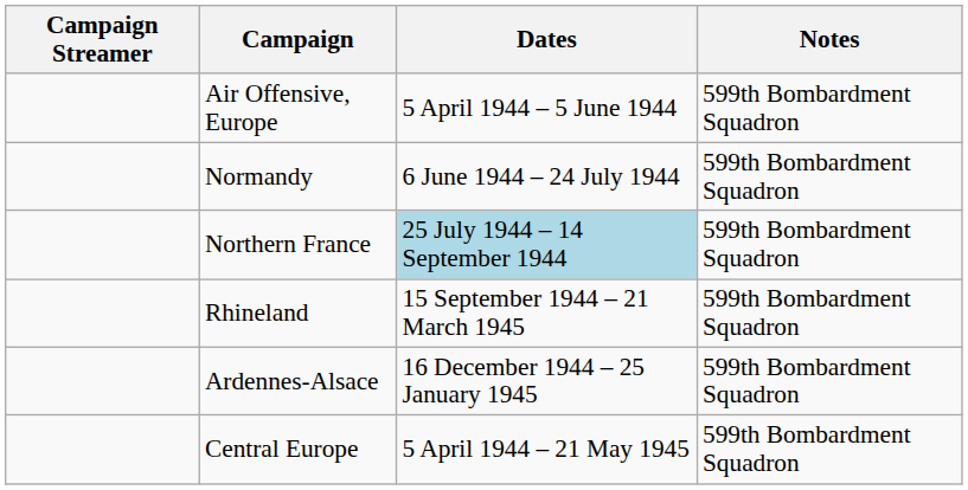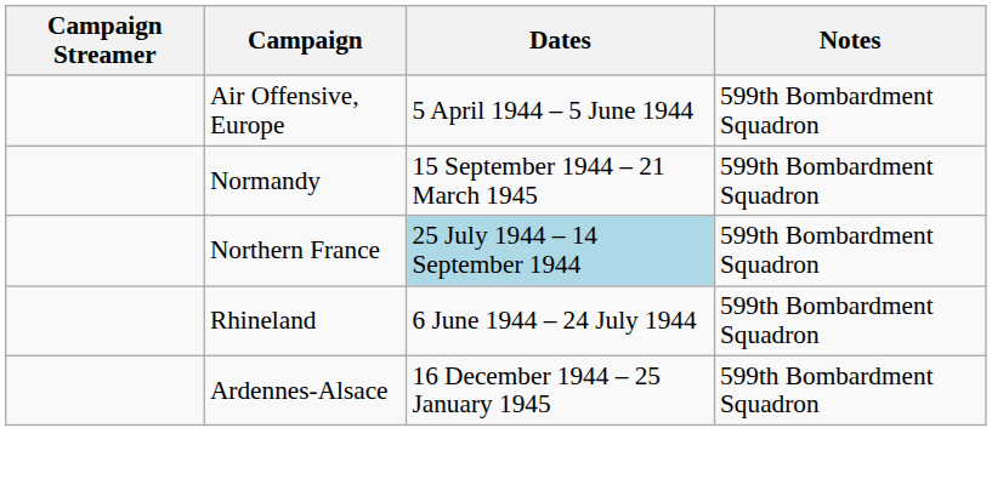Normandy | Dates: 6 June 1944 – 24 July 1944 -> 15 September 1944 – 21 March 1945
Rhineland | Dates: 15 September 1944 – 21 March 1945 -> 6 June 1944 – 24 July 1944
- row: Central Europe | 5 April 1944 – 21 May 1945 | 599th Bombardment Squadron
